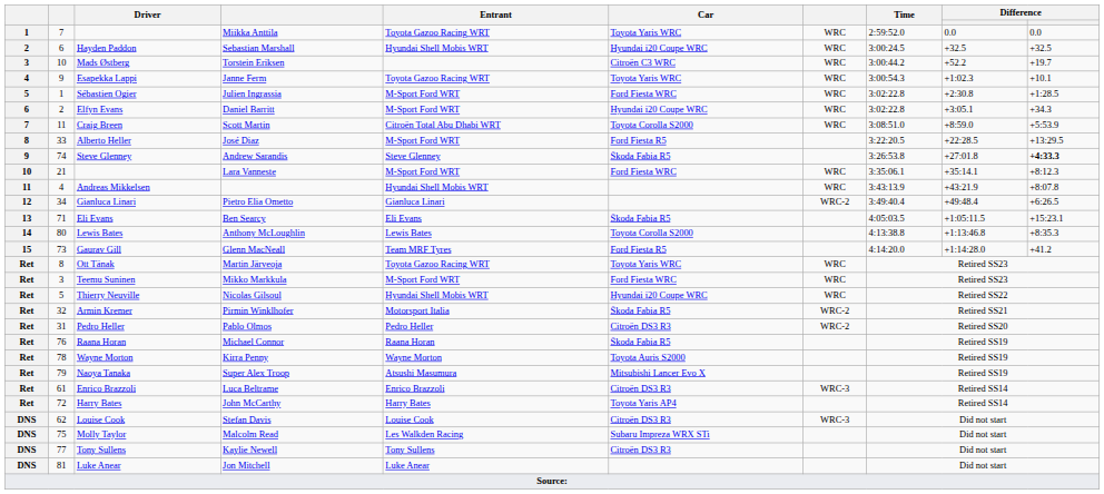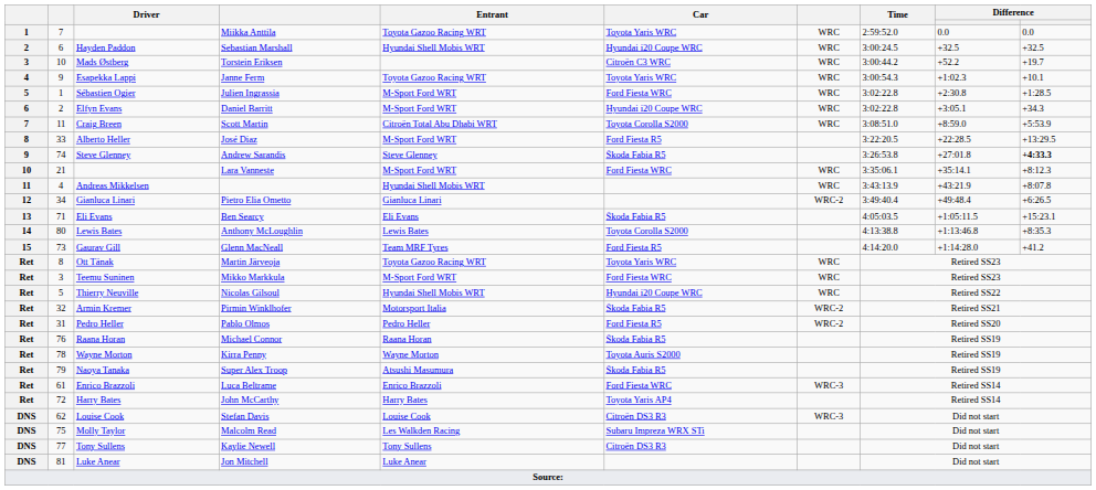Pablo Olmos | Car: Citroën DS3 R3 -> Ford Fiesta R5
Super Alex Troop | Car: Mitsubishi Lancer Evo X -> Škoda Fabia R5
Luca Beltrame | Car: Citroën DS3 R3 -> Ford Fiesta WRC
